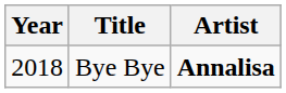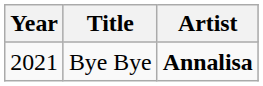Bye Bye | Year: 2018 -> 2021
